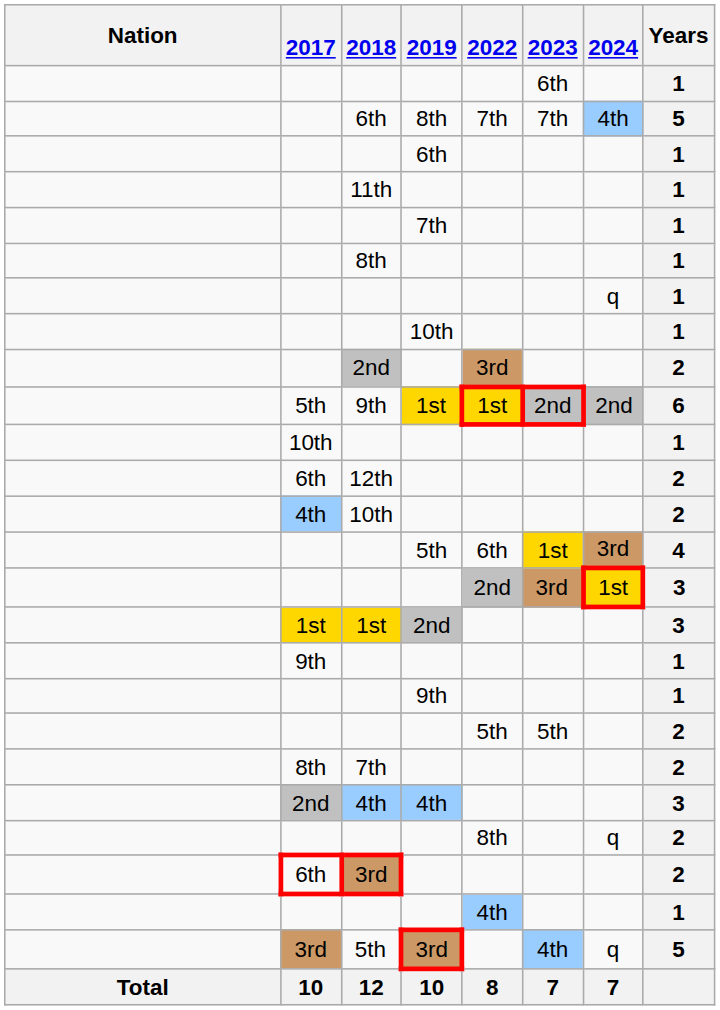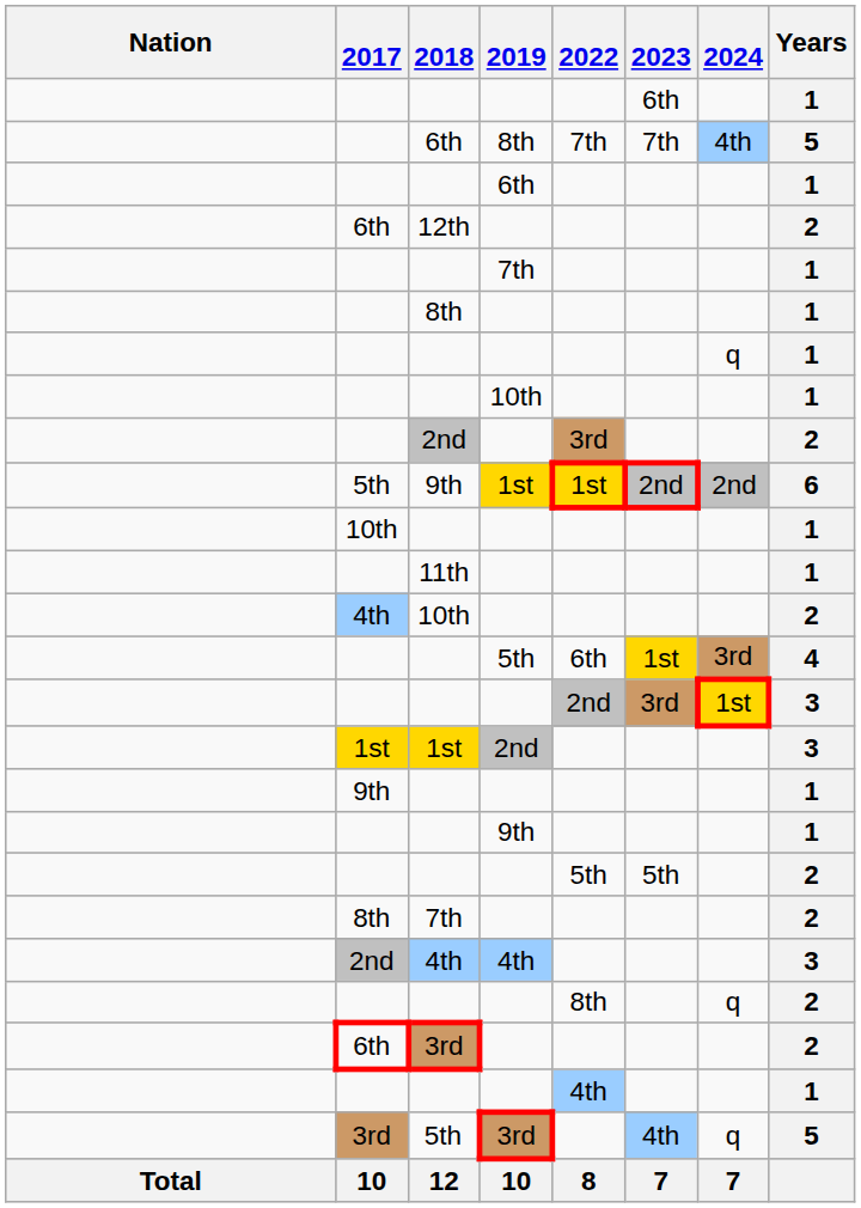rows swapped: 11th <-> 12th
